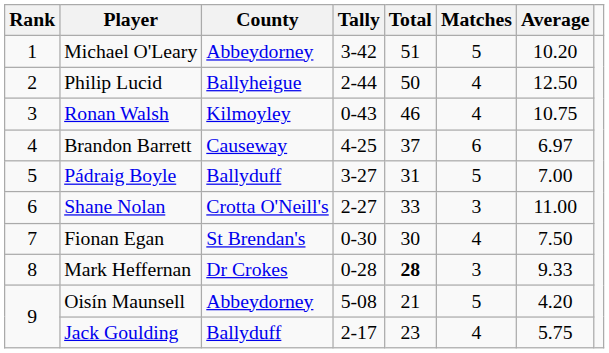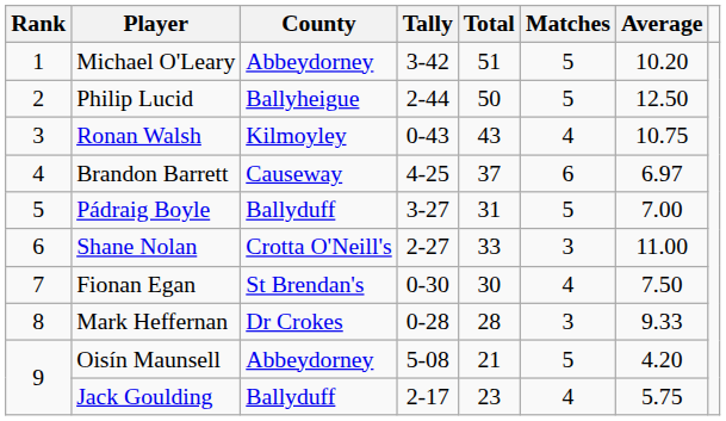Philip Lucid | Matches: 4 -> 5
Ronan Walsh | Total: 46 -> 43
Mark Heffernan | Total: bold -> normal
